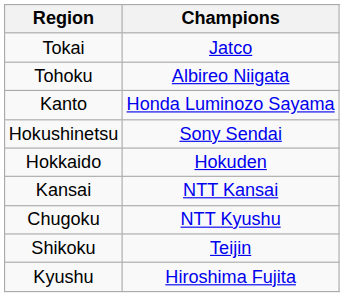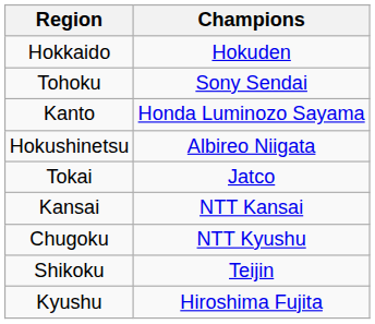rows swapped: Hokkaido <-> Tokai
Tohoku | Champions: Albireo Niigata -> Sony Sendai
Hokushinetsu | Champions: Sony Sendai -> Albireo Niigata
